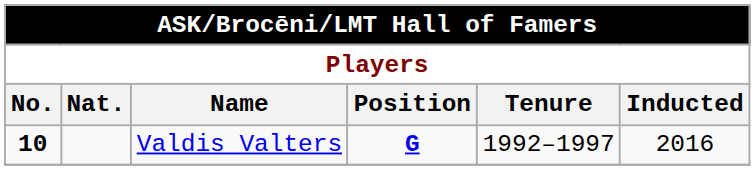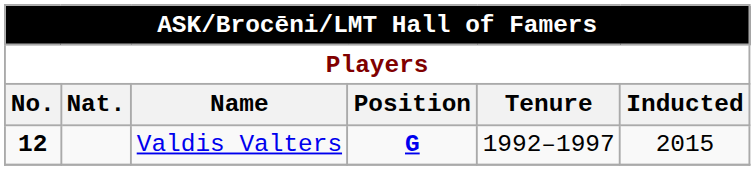Valdis Valters | No.: 10 -> 12
Valdis Valters | Inducted: 2016 -> 2015
